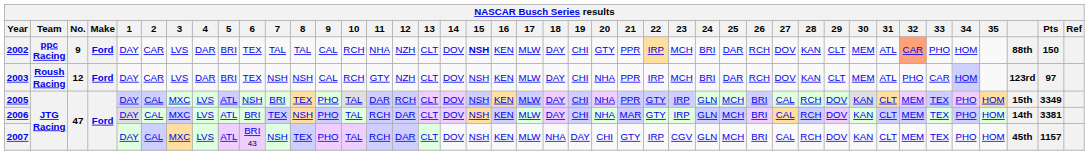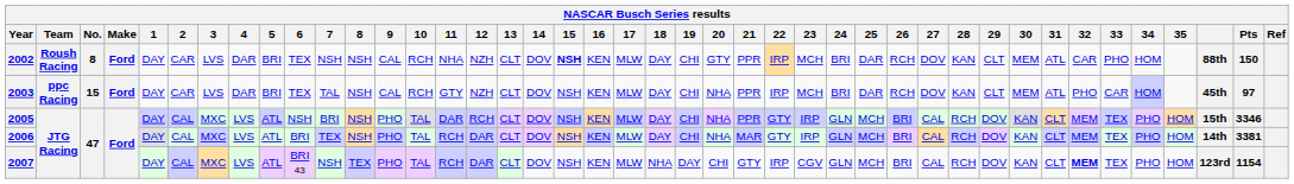2002 | Team: ppc Racing -> Roush Racing
2002 | No.: 9 -> 8
2002 | 7: TAL -> NSH
2002 | 8: TAL -> NSH
2002 | 32: lightsalmon background -> no background
2003 | Team: Roush Racing -> ppc Racing
2003 | No.: 12 -> 15
2003 | 7: NSH -> TAL
2003 | column 40: 123rd -> 45th
2005 | 8: TEX -> NSH
2005 | Pts: 3349 -> 3346
2007 | 32: normal -> bold
2007 | column 40: 45th -> 123rd
2007 | Pts: 1157 -> 1154
